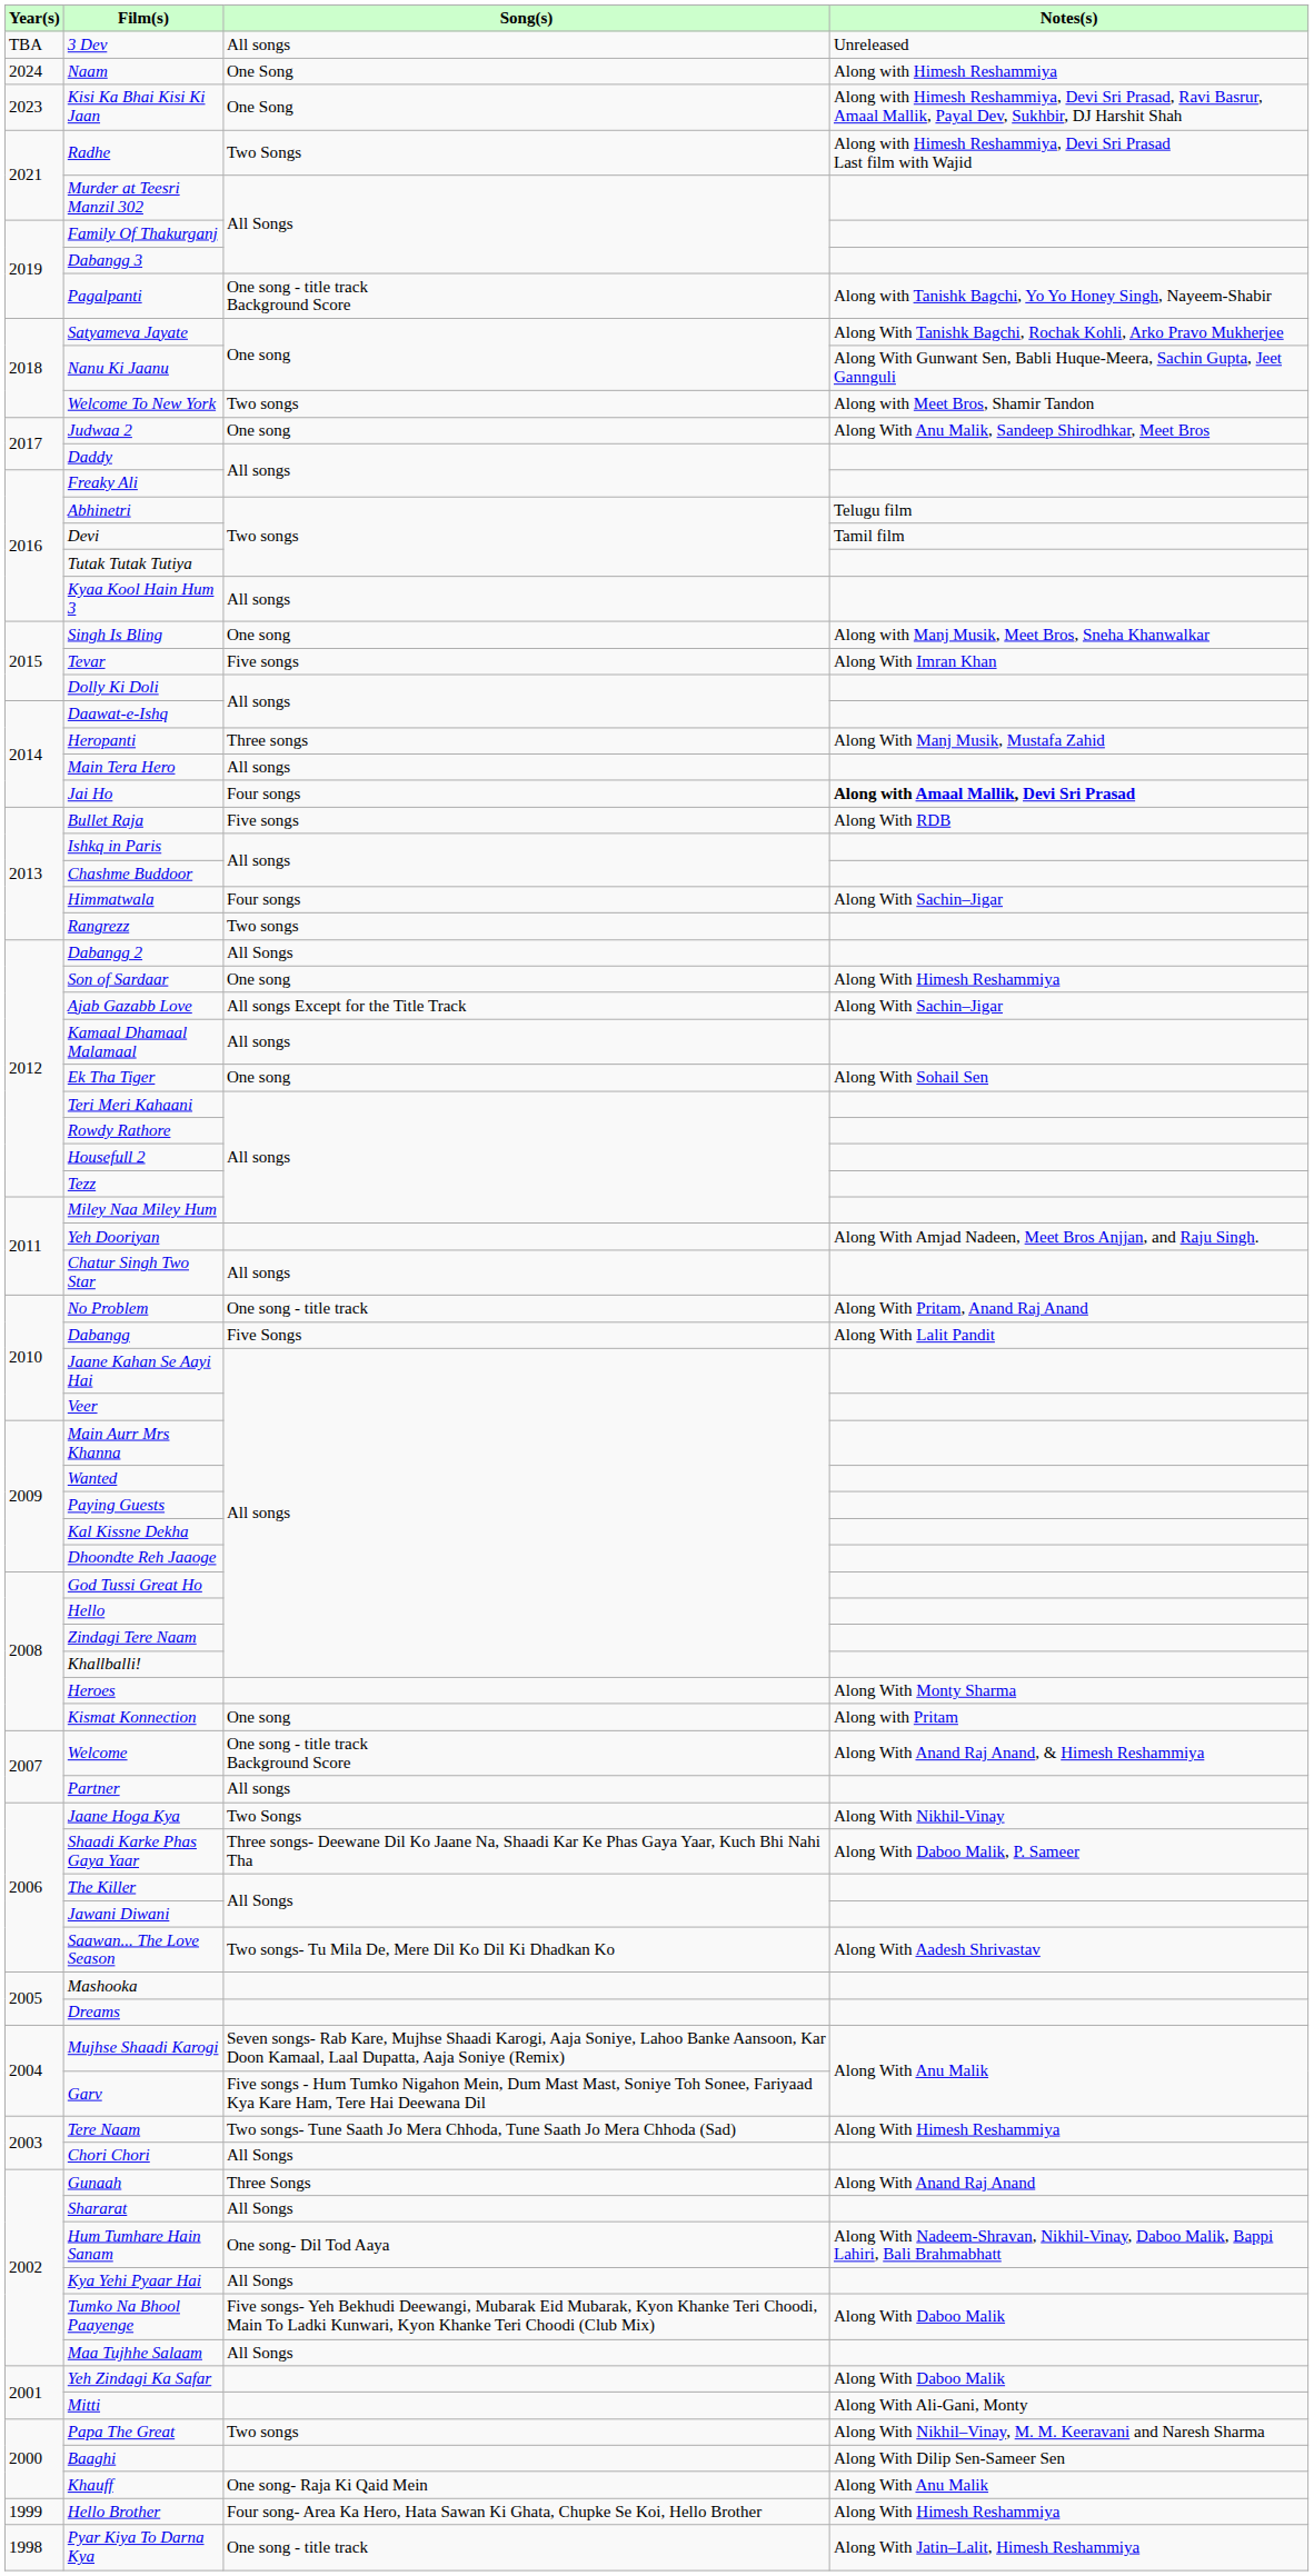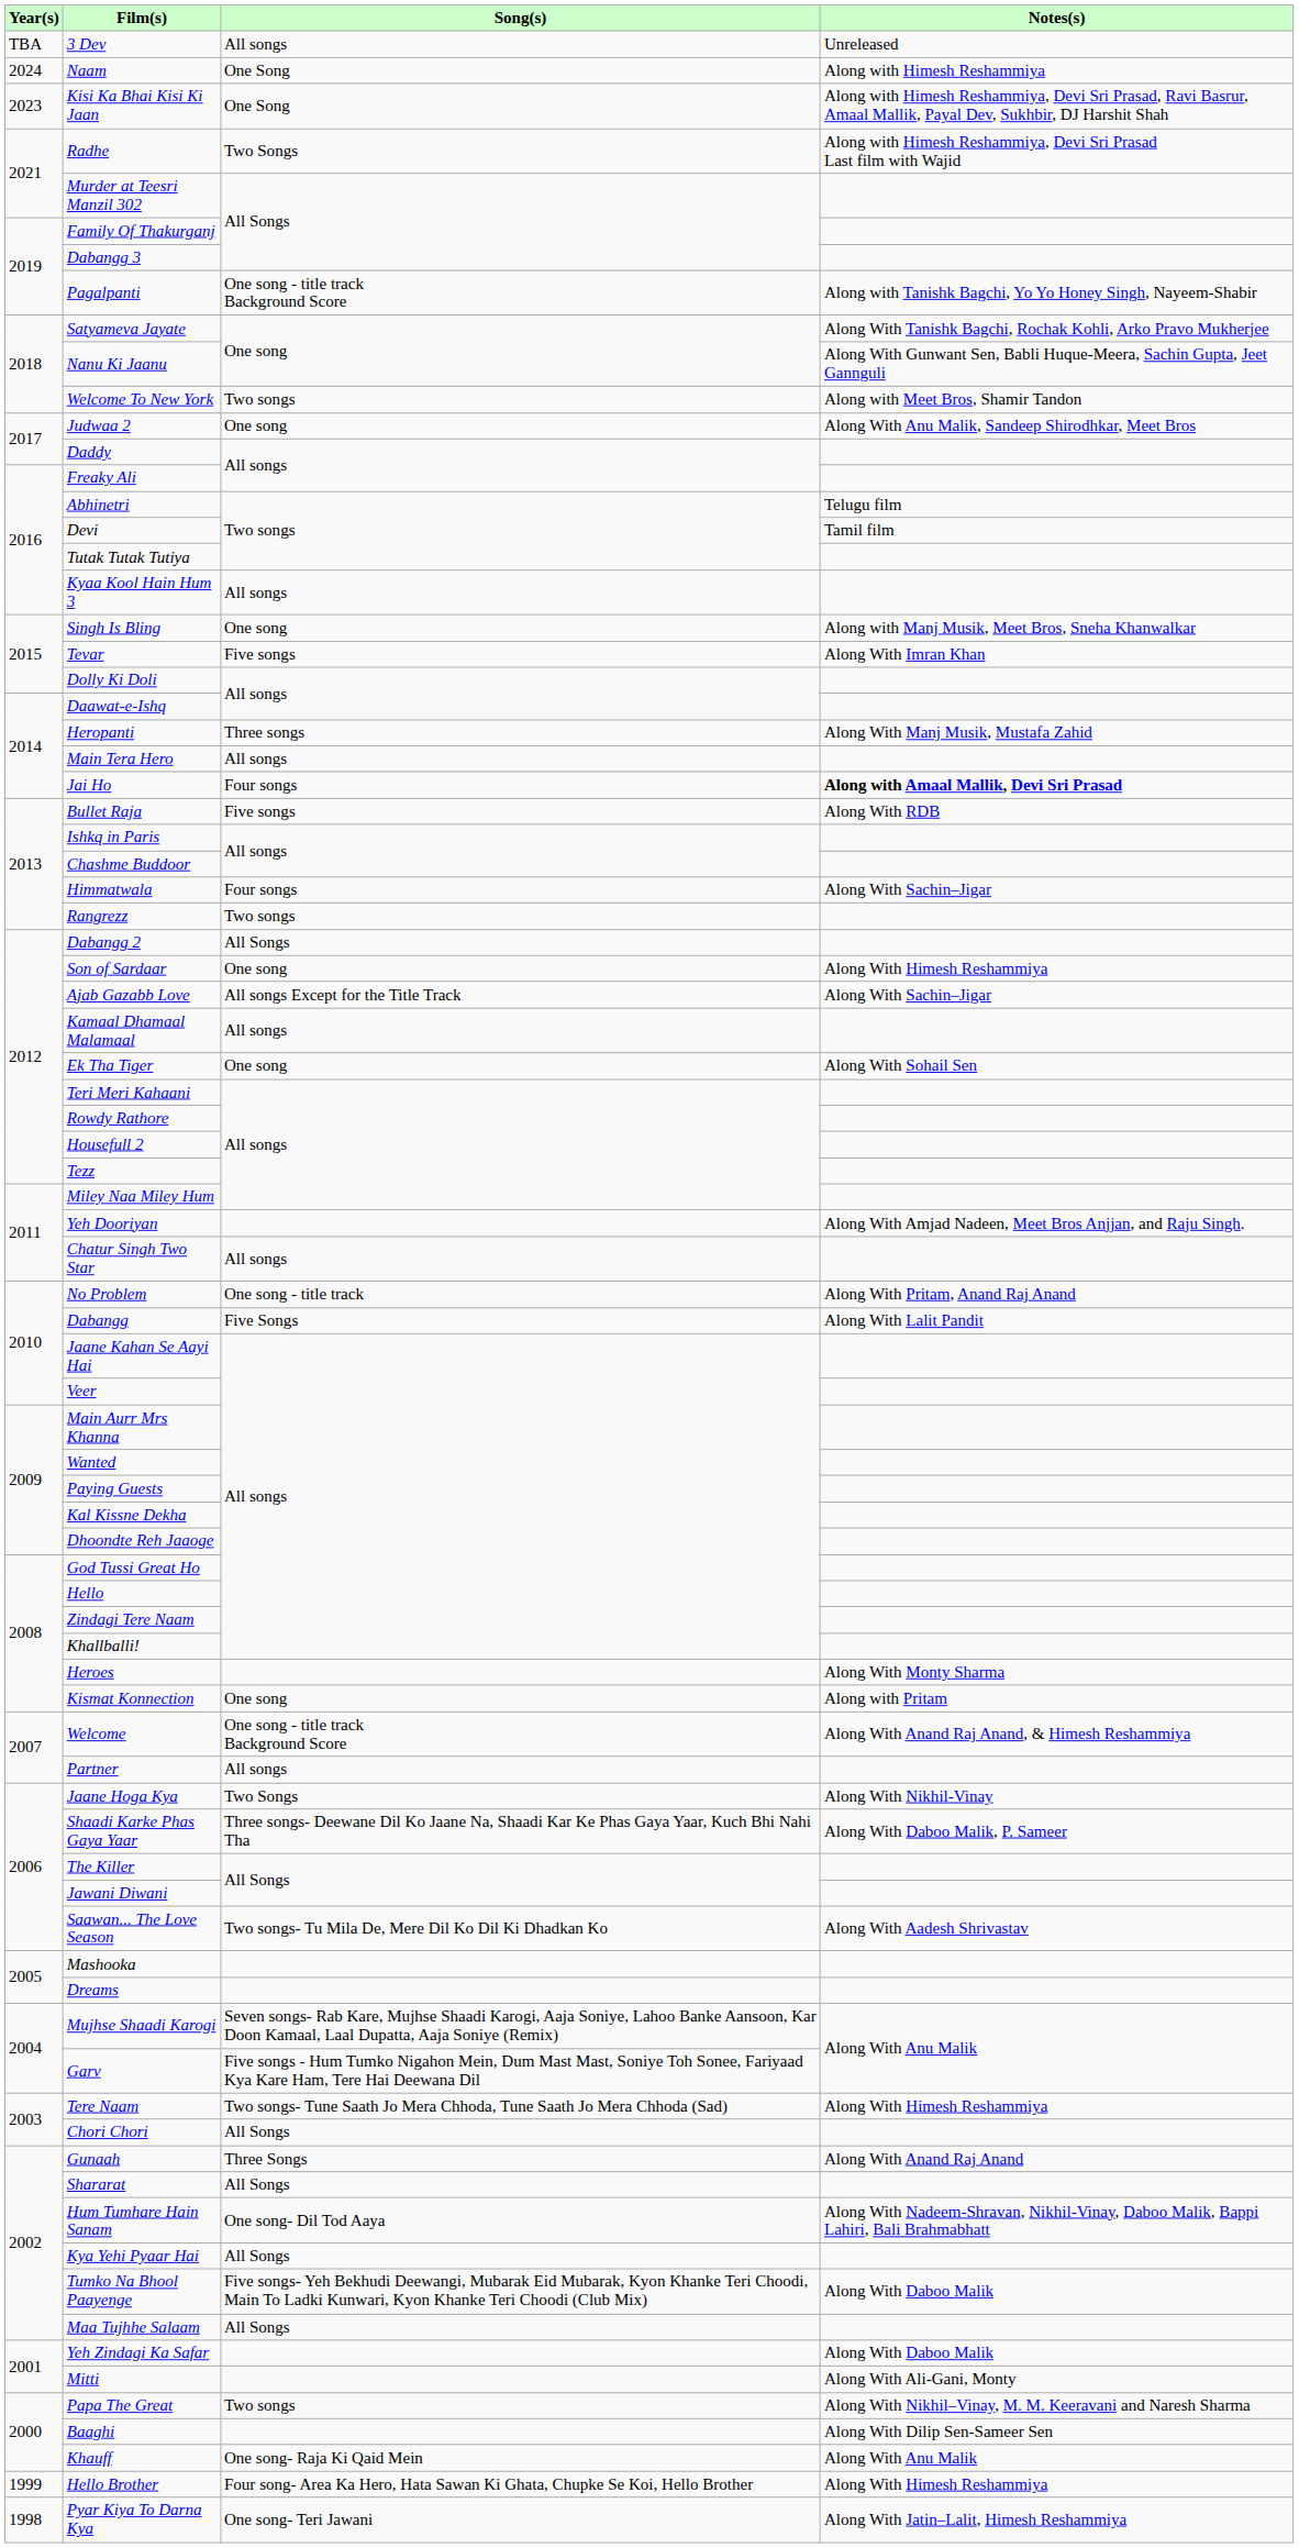Pyar Kiya To Darna Kya | Song(s): One song - title track -> One song- Teri Jawani
